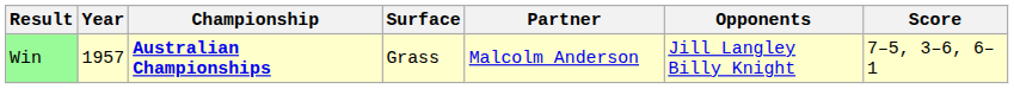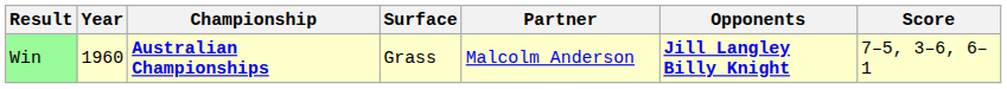Win | Year: 1957 -> 1960
Win | Opponents: normal -> bold
